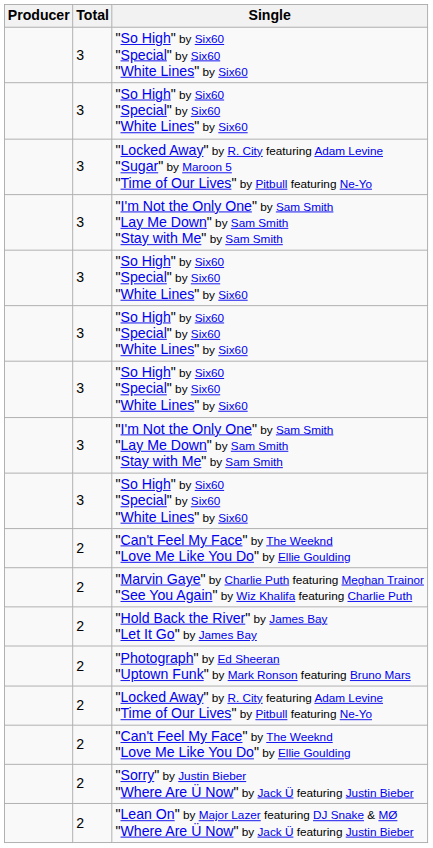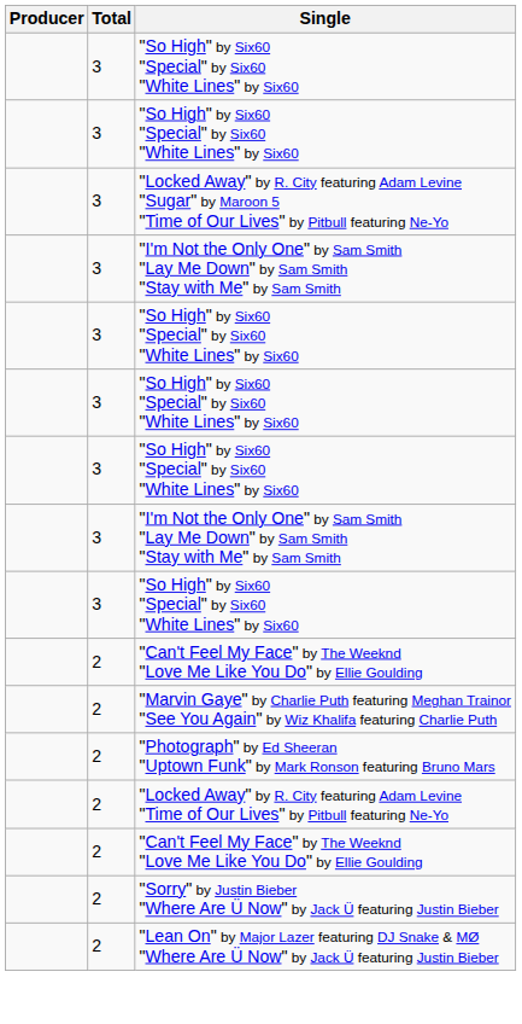- row: 2 | "Hold Back the River" by James Bay "Let It Go" by James Bay
